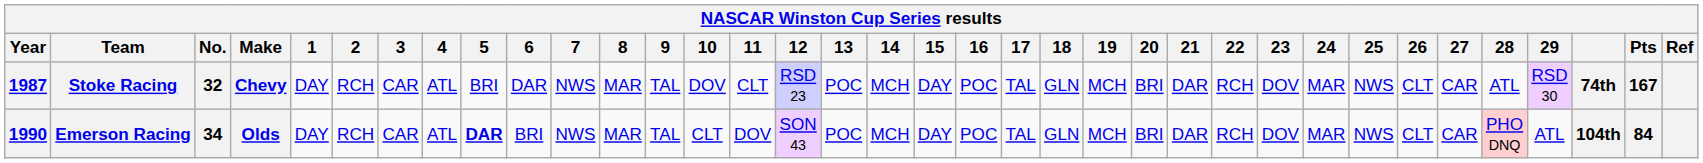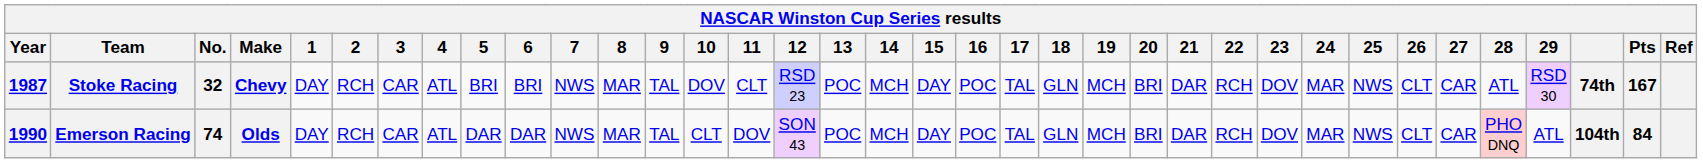Stoke Racing | 6: DAR -> BRI
Emerson Racing | No.: 34 -> 74
Emerson Racing | 5: bold -> normal
Emerson Racing | 6: BRI -> DAR
